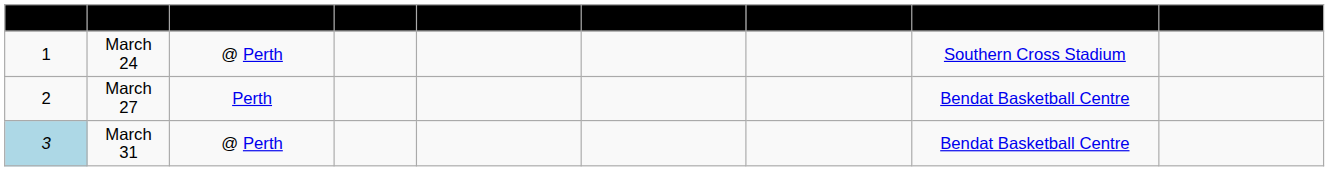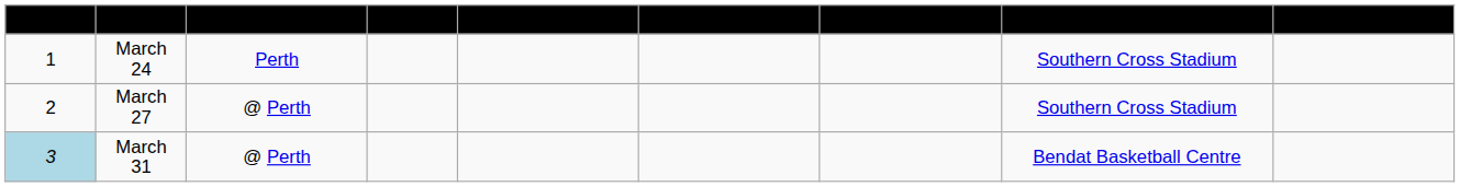March 24 | Team: @ Perth -> Perth
March 27 | Team: Perth -> @ Perth
March 27 | Location: Bendat Basketball Centre -> Southern Cross Stadium
